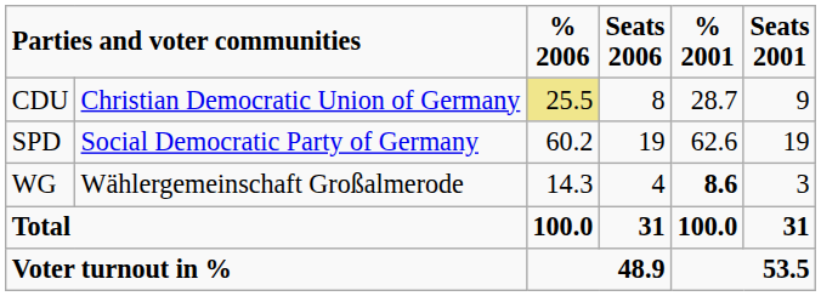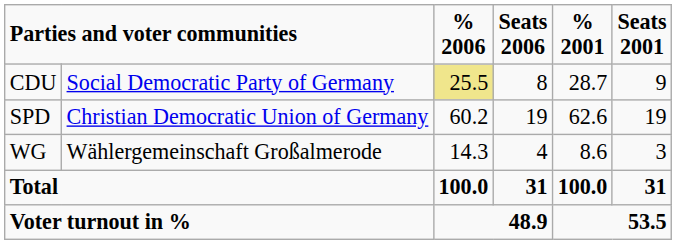CDU | column 2: Christian Democratic Union of Germany -> Social Democratic Party of Germany
SPD | column 2: Social Democratic Party of Germany -> Christian Democratic Union of Germany
WG | % 2001: bold -> normal
